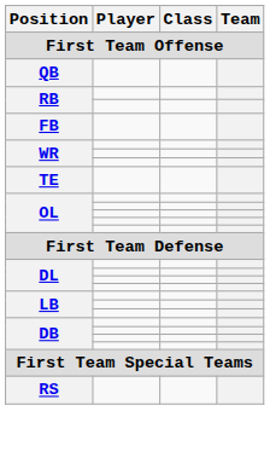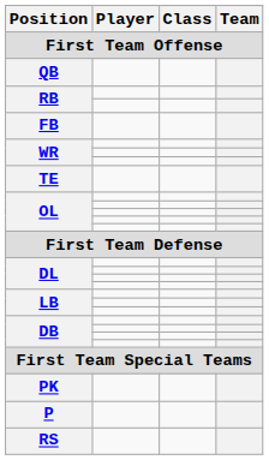+ row: PK
+ row: P
